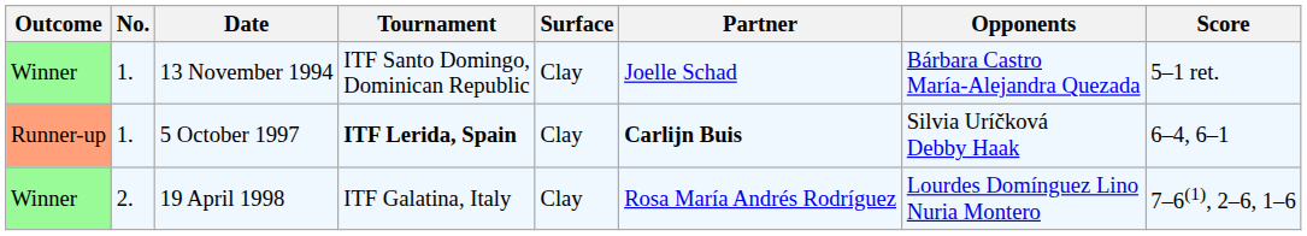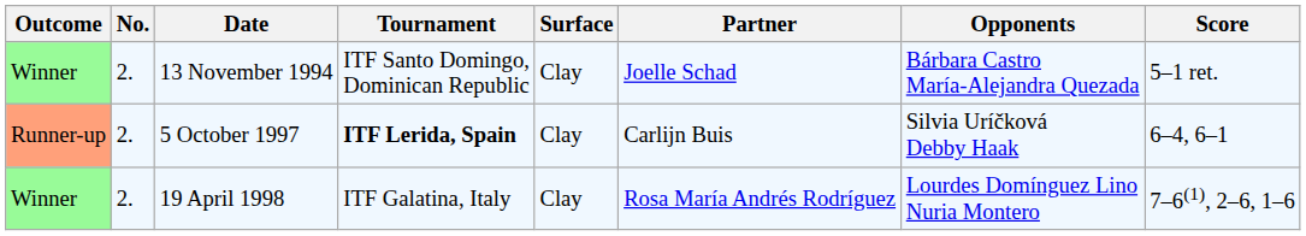13 November 1994 | No.: 1. -> 2.
5 October 1997 | No.: 1. -> 2.
5 October 1997 | Partner: bold -> normal
